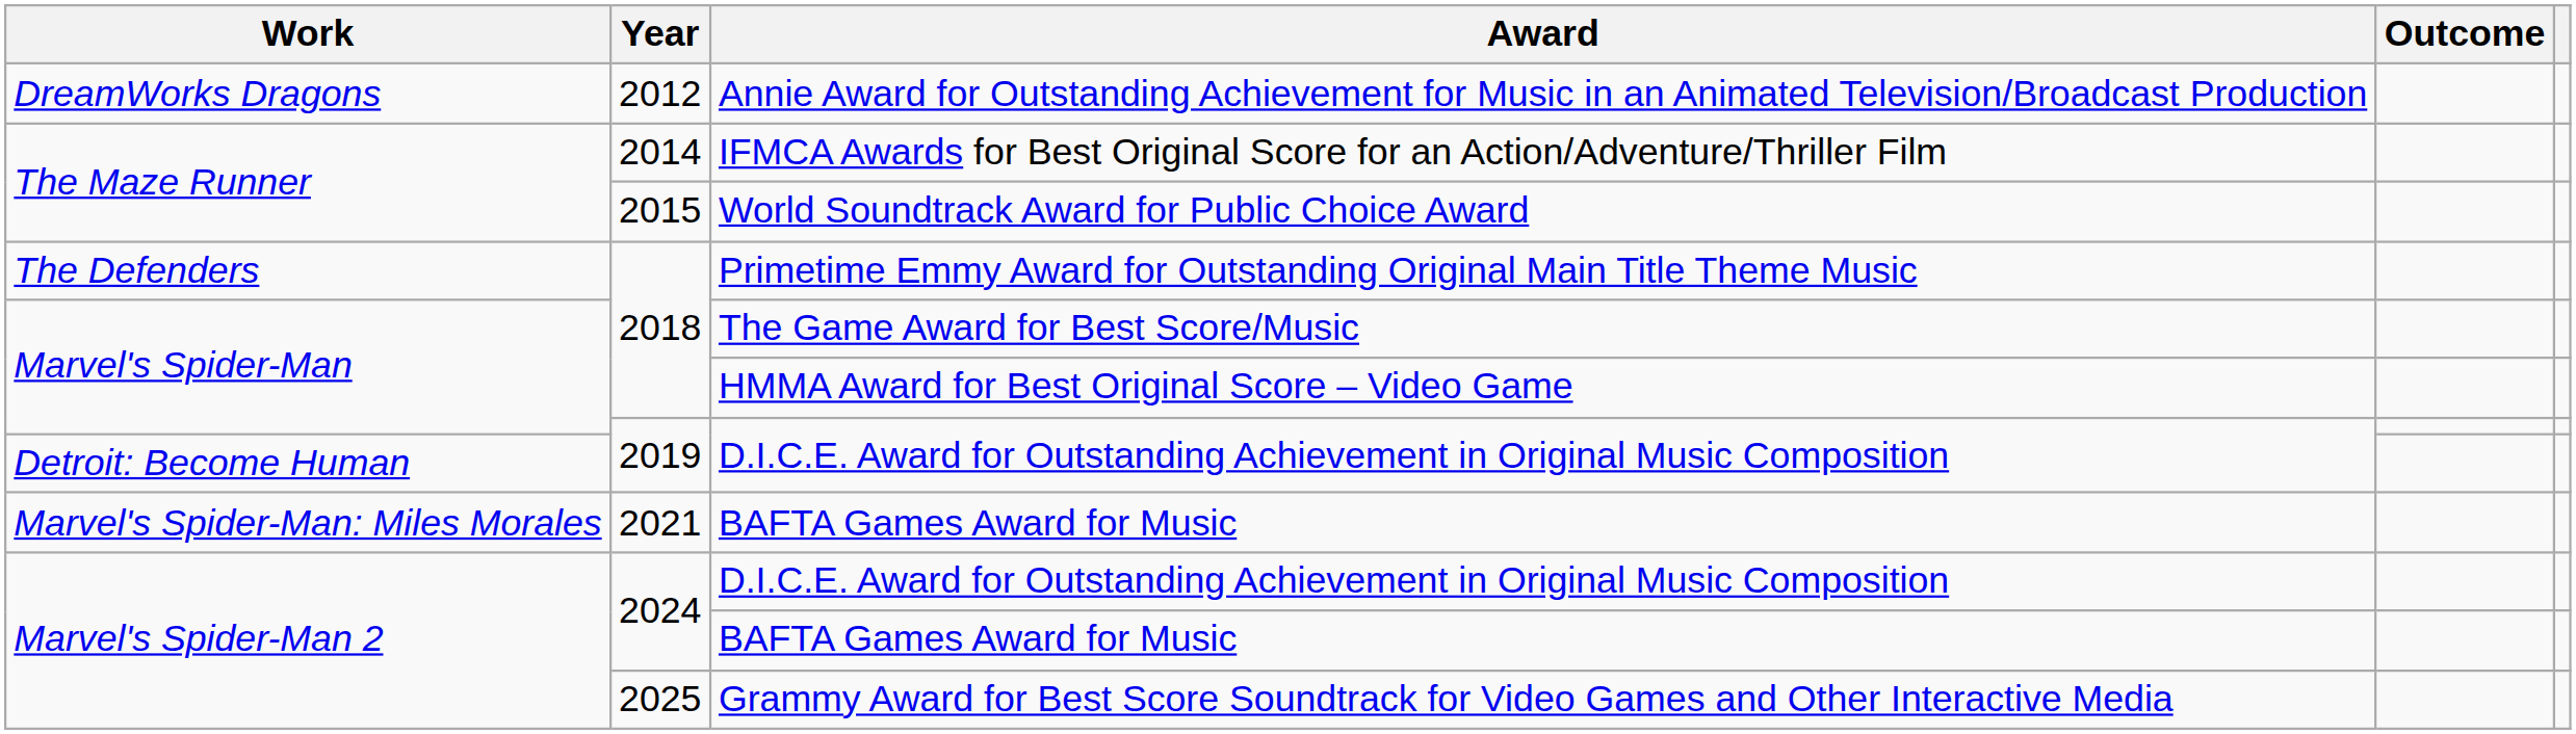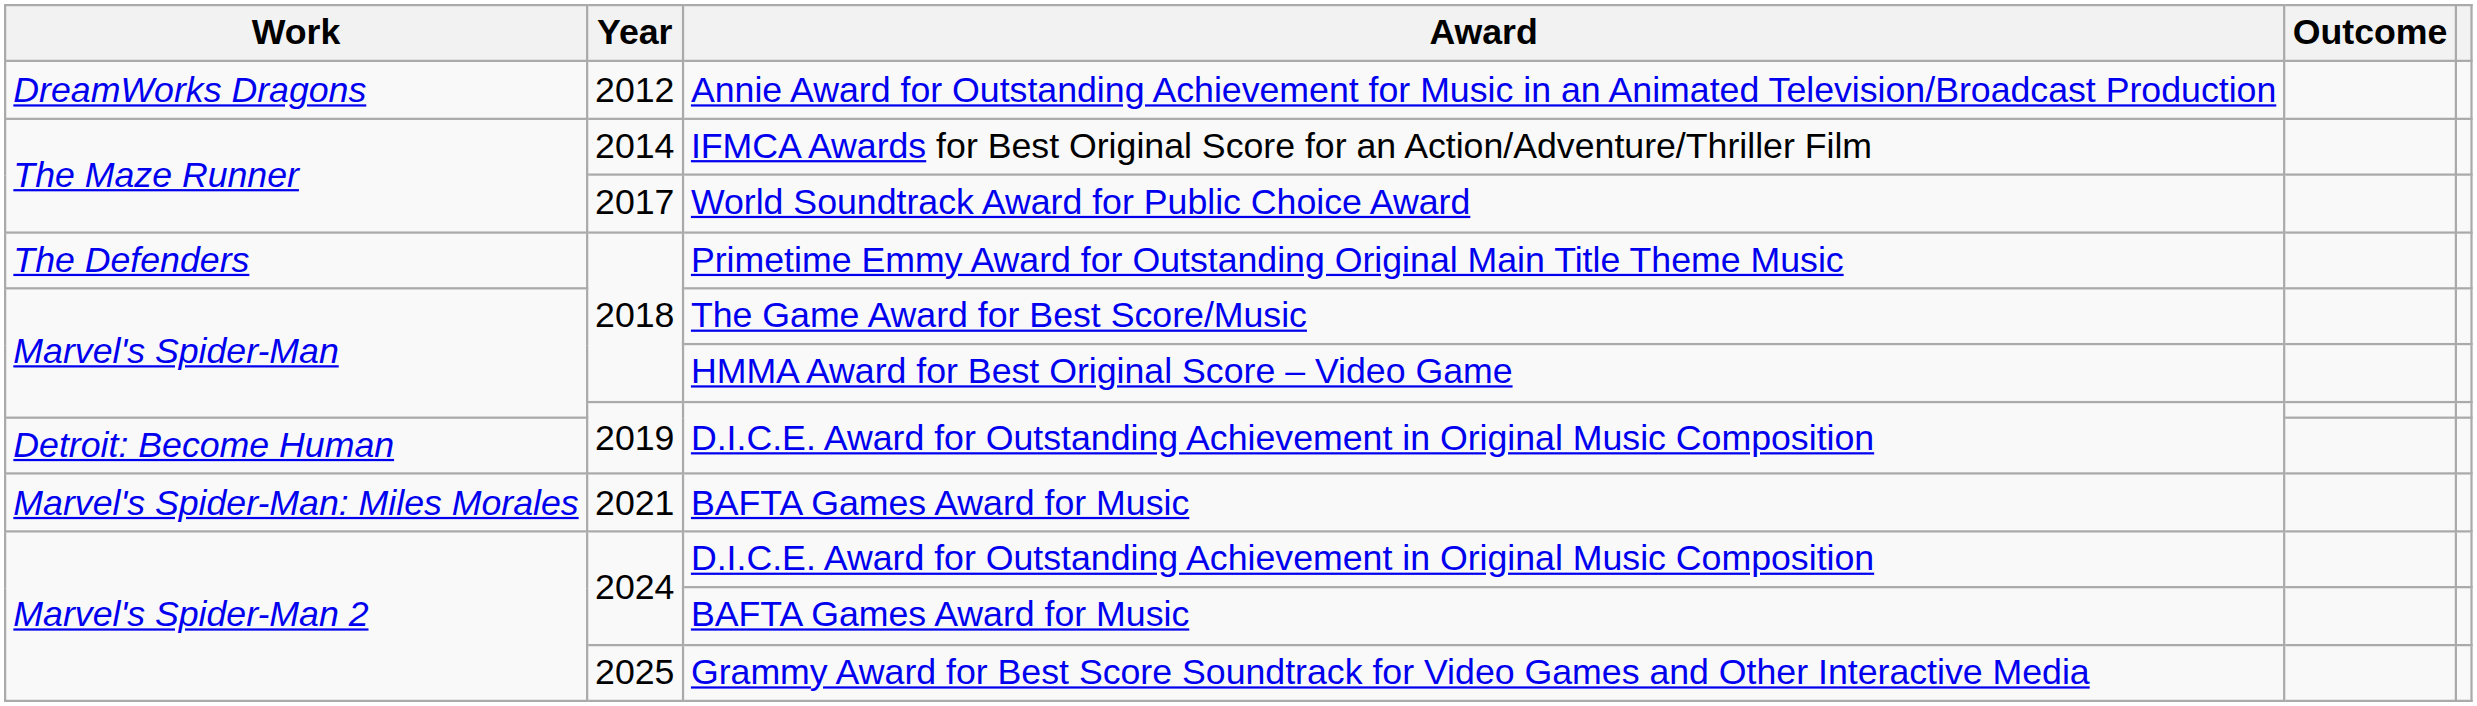World Soundtrack Award for Public Choice Award | Year: 2015 -> 2017
